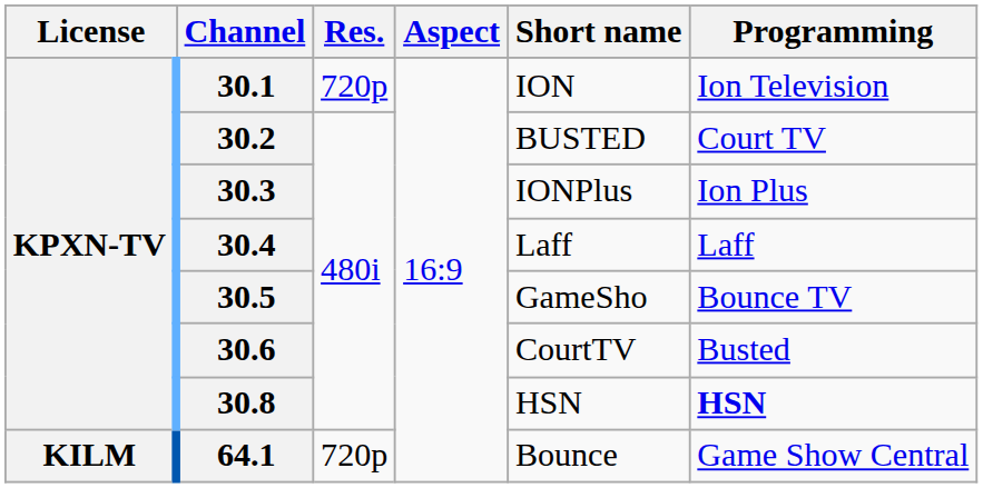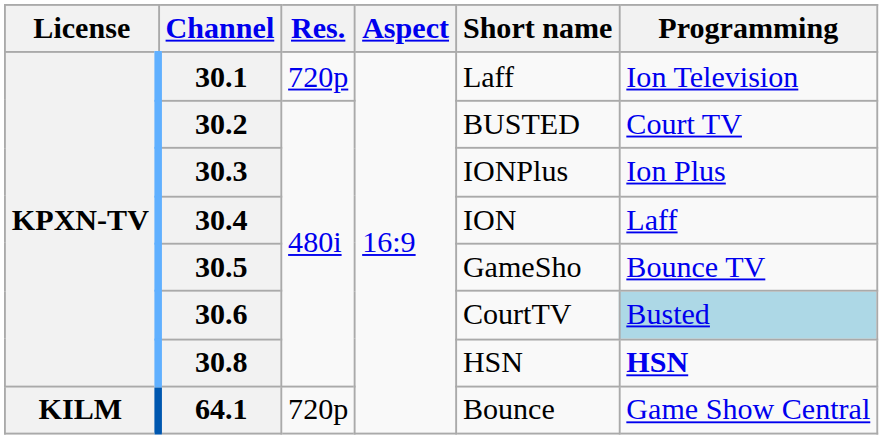30.1 | Short name: ION -> Laff
30.4 | Short name: Laff -> ION
30.6 | Programming: no background -> lightblue background
